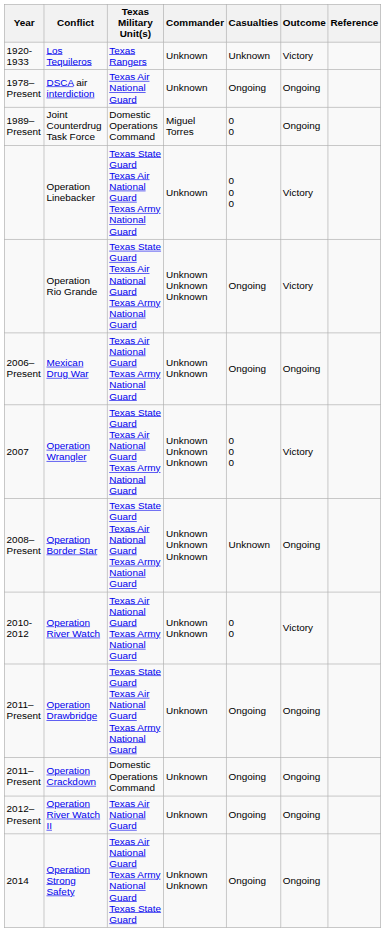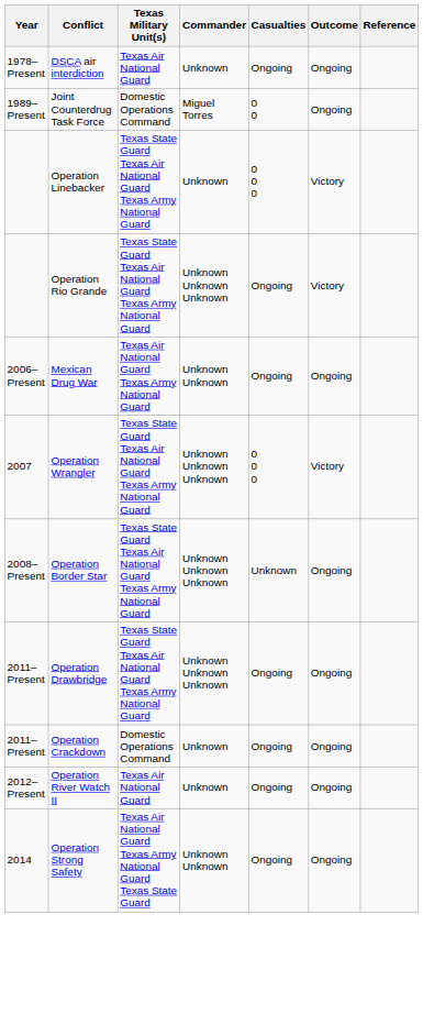- row: 1920-1933 | Los Tequileros | Texas Rangers | Unknown | Unknown | Victory
- row: 2010-2012 | Operation River Watch | Texas Air National Guard Texas Army National Guard | Unknown Unknown | 0 0 | Victory
Operation Drawbridge | Commander: Unknown -> Unknown Unknown Unknown
